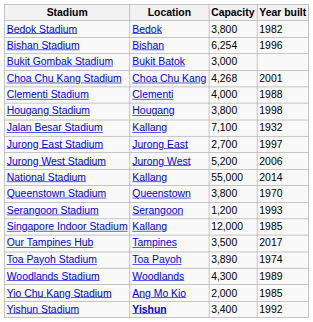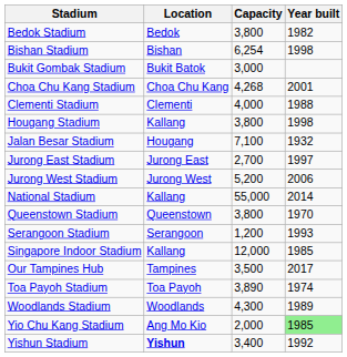Bishan Stadium | Year built: 1996 -> 1998
Hougang Stadium | Location: Hougang -> Kallang
Jalan Besar Stadium | Location: Kallang -> Hougang
Yio Chu Kang Stadium | Year built: no background -> lightgreen background
